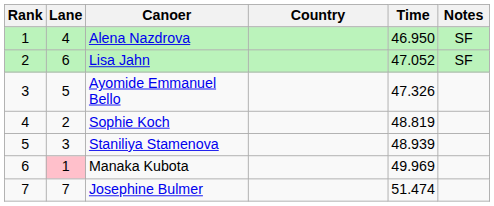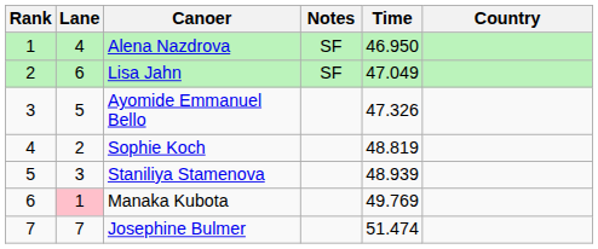columns swapped: Country <-> Notes
Lisa Jahn | Time: 47.052 -> 47.049
Manaka Kubota | Time: 49.969 -> 49.769
